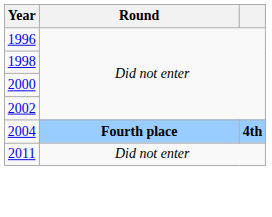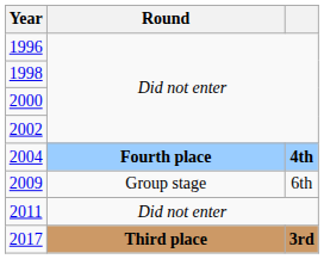+ row: 2009 | Group stage | 6th
+ row: 2017 | Third place | 3rd
